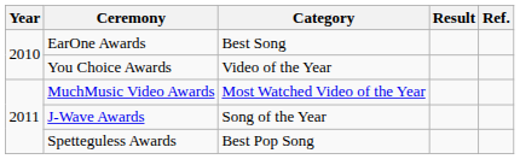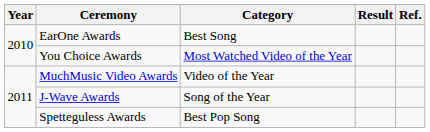You Choice Awards | Category: Video of the Year -> Most Watched Video of the Year
MuchMusic Video Awards | Category: Most Watched Video of the Year -> Video of the Year
